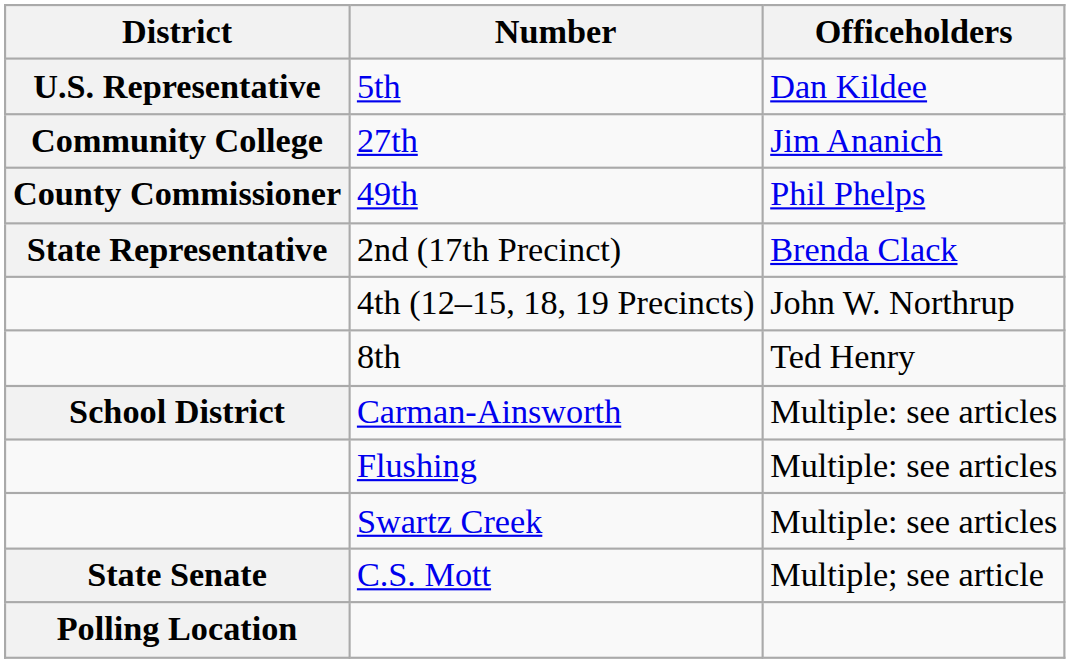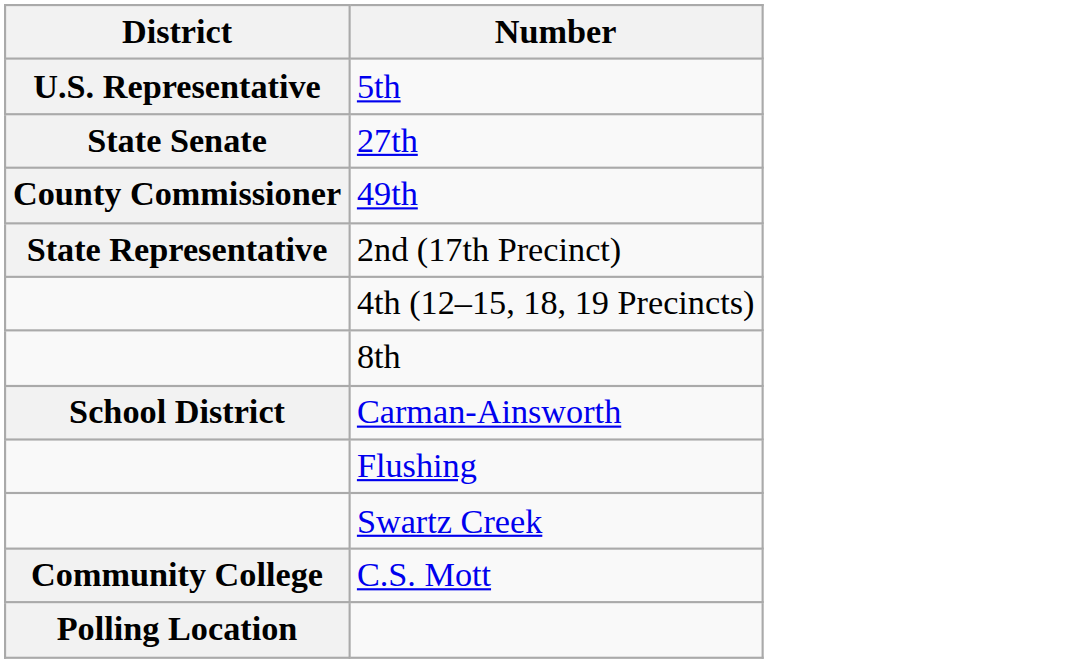- column: Officeholders | Dan Kildee | Jim Ananich | Phil Phelps | Brenda Clack | John W. Northrup | Ted Henry | Multiple: see articles | Multiple: see articles | Multiple: see articles | Multiple; see article
27th | District: Community College -> State Senate
C.S. Mott | District: State Senate -> Community College
